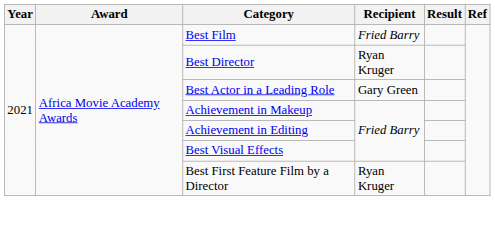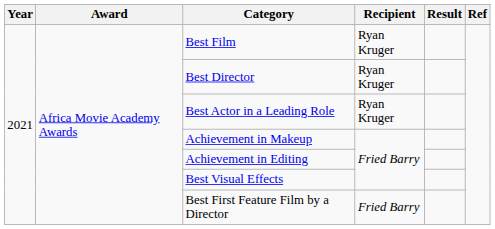Best Film | Recipient: Fried Barry -> Ryan Kruger
Best Actor in a Leading Role | Recipient: Gary Green -> Ryan Kruger
Best First Feature Film by a Director | Recipient: Ryan Kruger -> Fried Barry
